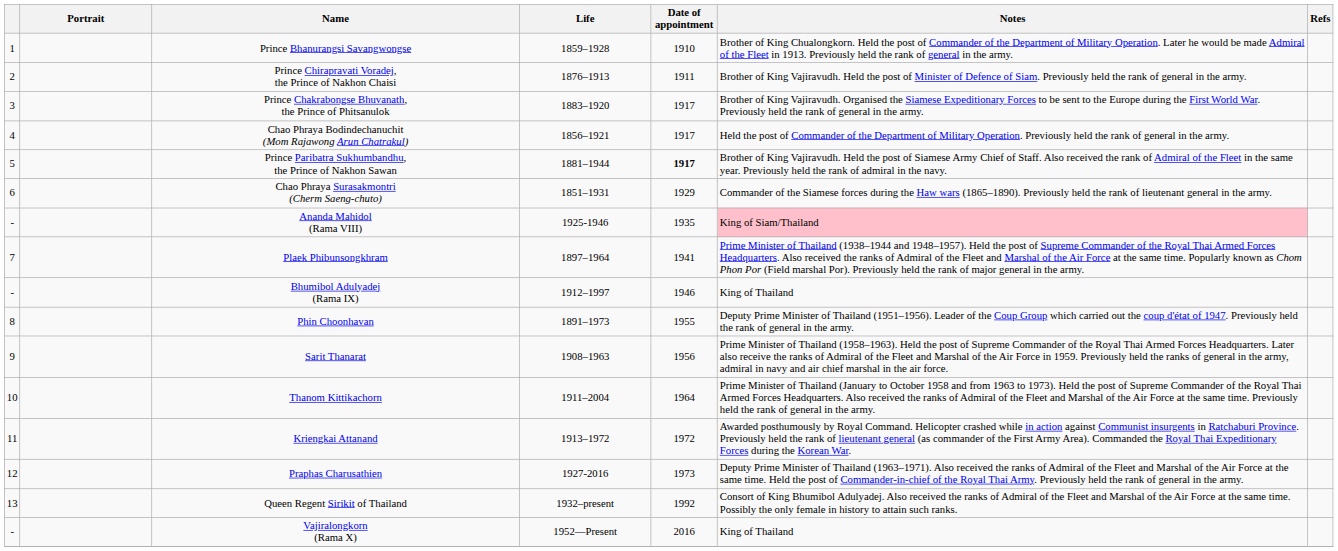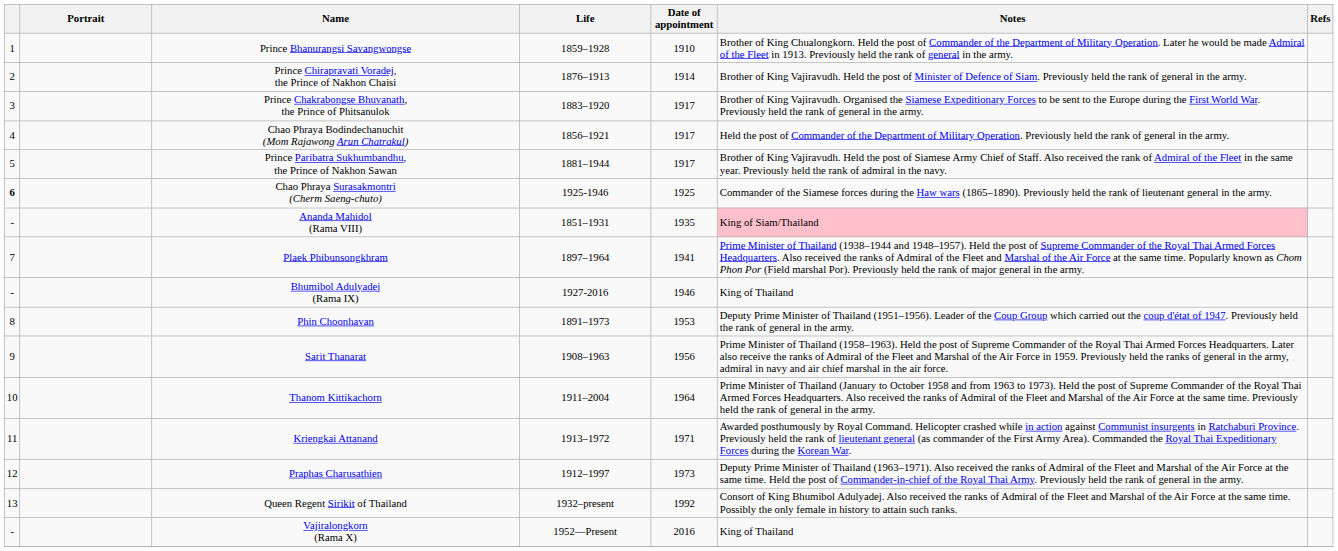Prince Chirapravati Voradej, the Prince of Nakhon Chaisi | Date of appointment: 1911 -> 1914
Prince Paribatra Sukhumbandhu, the Prince of Nakhon Sawan | Date of appointment: bold -> normal
Chao Phraya Surasakmontri (Cherm Saeng-chuto) | column 1: normal -> bold
Chao Phraya Surasakmontri (Cherm Saeng-chuto) | Life: 1851–1931 -> 1925-1946
Chao Phraya Surasakmontri (Cherm Saeng-chuto) | Date of appointment: 1929 -> 1925
Ananda Mahidol (Rama VIII) | Life: 1925-1946 -> 1851–1931
Bhumibol Adulyadej (Rama IX) | Life: 1912–1997 -> 1927-2016
Phin Choonhavan | Date of appointment: 1955 -> 1953
Kriengkai Attanand | Date of appointment: 1972 -> 1971
Praphas Charusathien | Life: 1927-2016 -> 1912–1997
